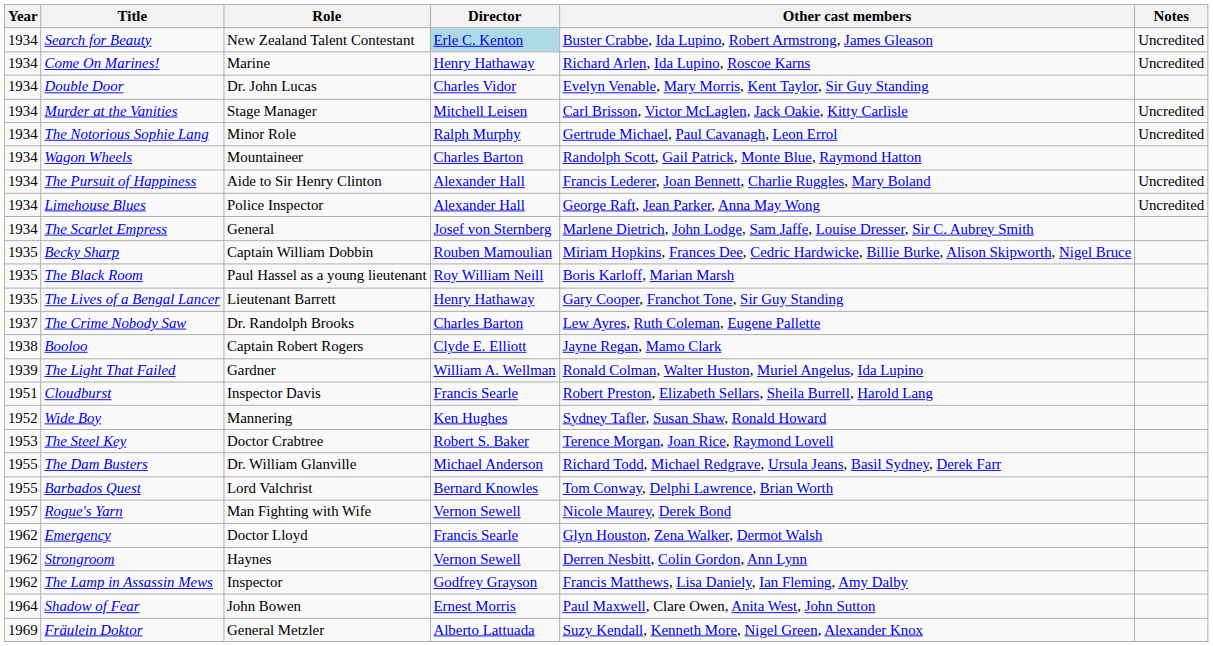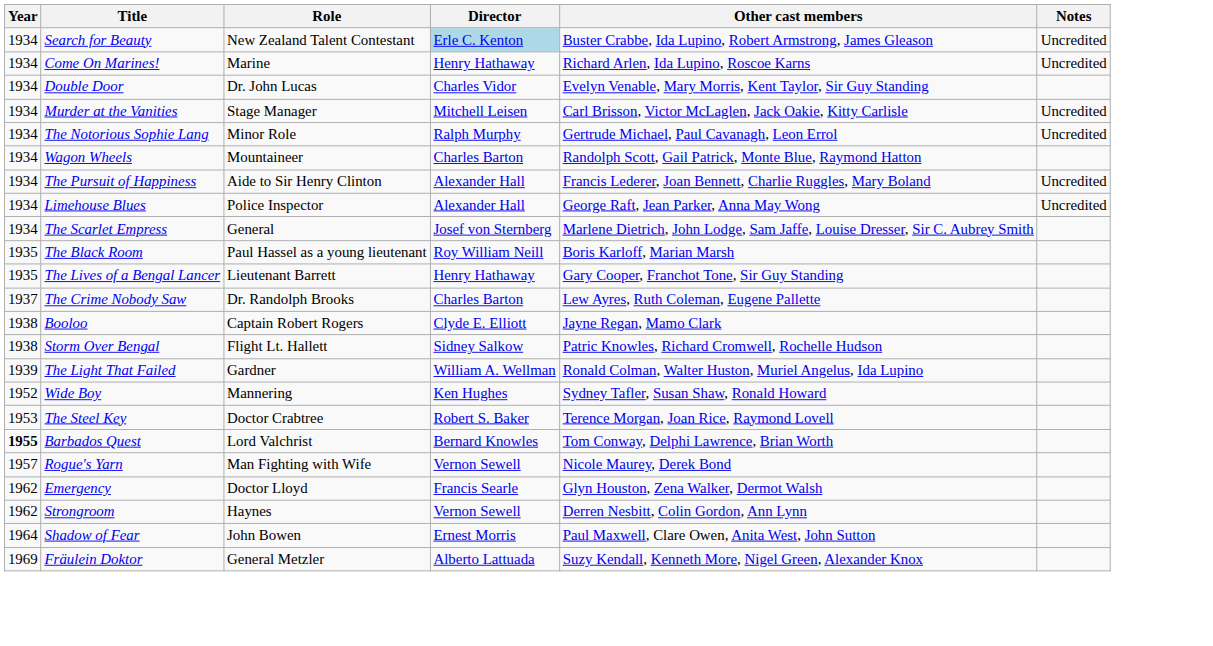- row: 1935 | Becky Sharp | Captain William Dobbin | Rouben Mamoulian | Miriam Hopkins, Frances Dee, Cedric Hardwicke, Billie Burke, Alison Skipworth, Nigel Bruce
+ row: 1938 | Storm Over Bengal | Flight Lt. Hallett | Sidney Salkow | Patric Knowles, Richard Cromwell, Rochelle Hudson
- row: 1951 | Cloudburst | Inspector Davis | Francis Searle | Robert Preston, Elizabeth Sellars, Sheila Burrell, Harold Lang
- row: 1955 | The Dam Busters | Dr. William Glanville | Michael Anderson | Richard Todd, Michael Redgrave, Ursula Jeans, Basil Sydney, Derek Farr
Barbados Quest | Year: normal -> bold
- row: 1962 | The Lamp in Assassin Mews | Inspector | Godfrey Grayson | Francis Matthews, Lisa Daniely, Ian Fleming, Amy Dalby
